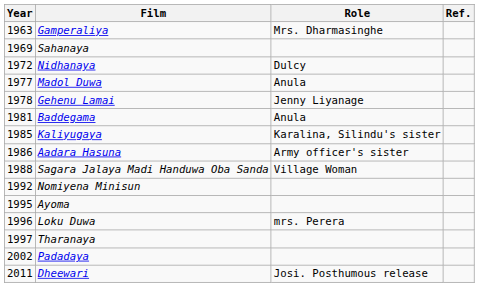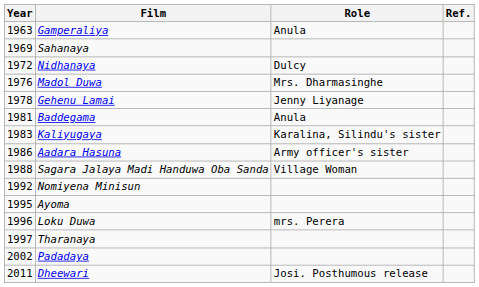Gamperaliya | Role: Mrs. Dharmasinghe -> Anula
Madol Duwa | Year: 1977 -> 1976
Madol Duwa | Role: Anula -> Mrs. Dharmasinghe
Kaliyugaya | Year: 1985 -> 1983
